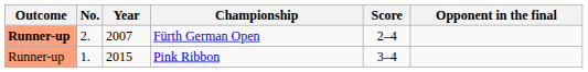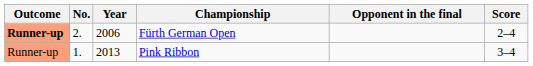columns swapped: Opponent in the final <-> Score
Fürth German Open | Year: 2007 -> 2006
Pink Ribbon | Year: 2015 -> 2013
